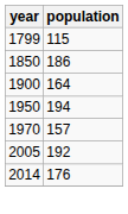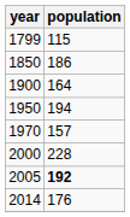+ row: 2000 | 228
2005 | population: normal -> bold
